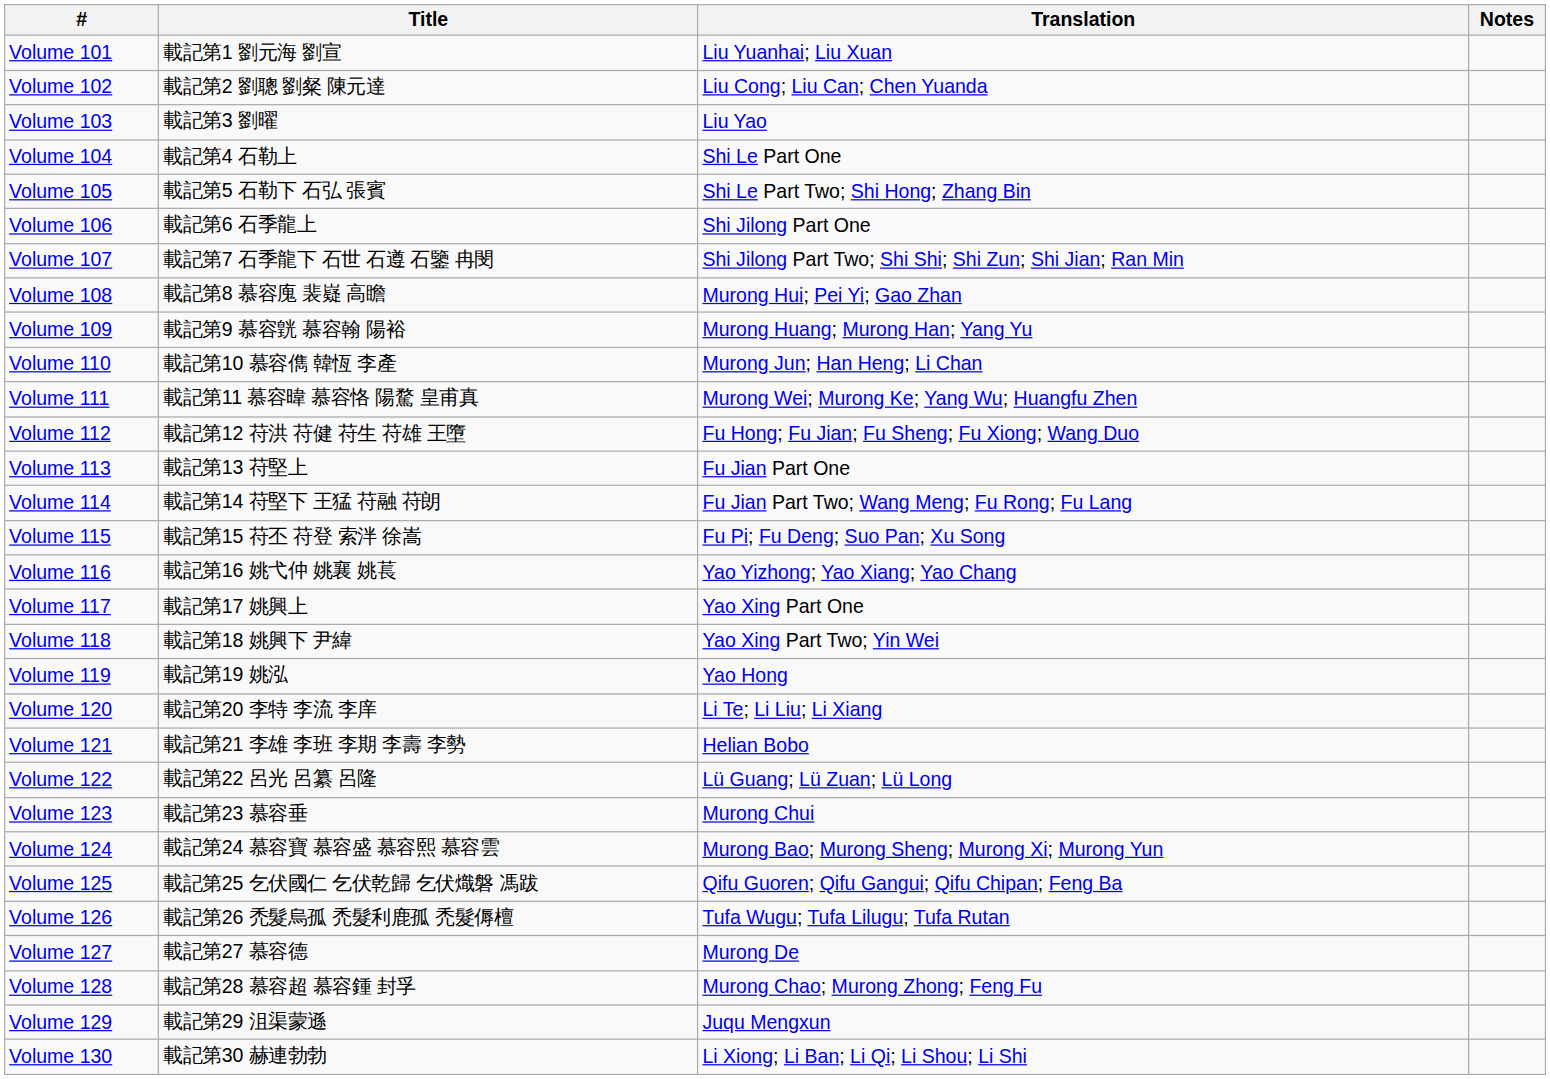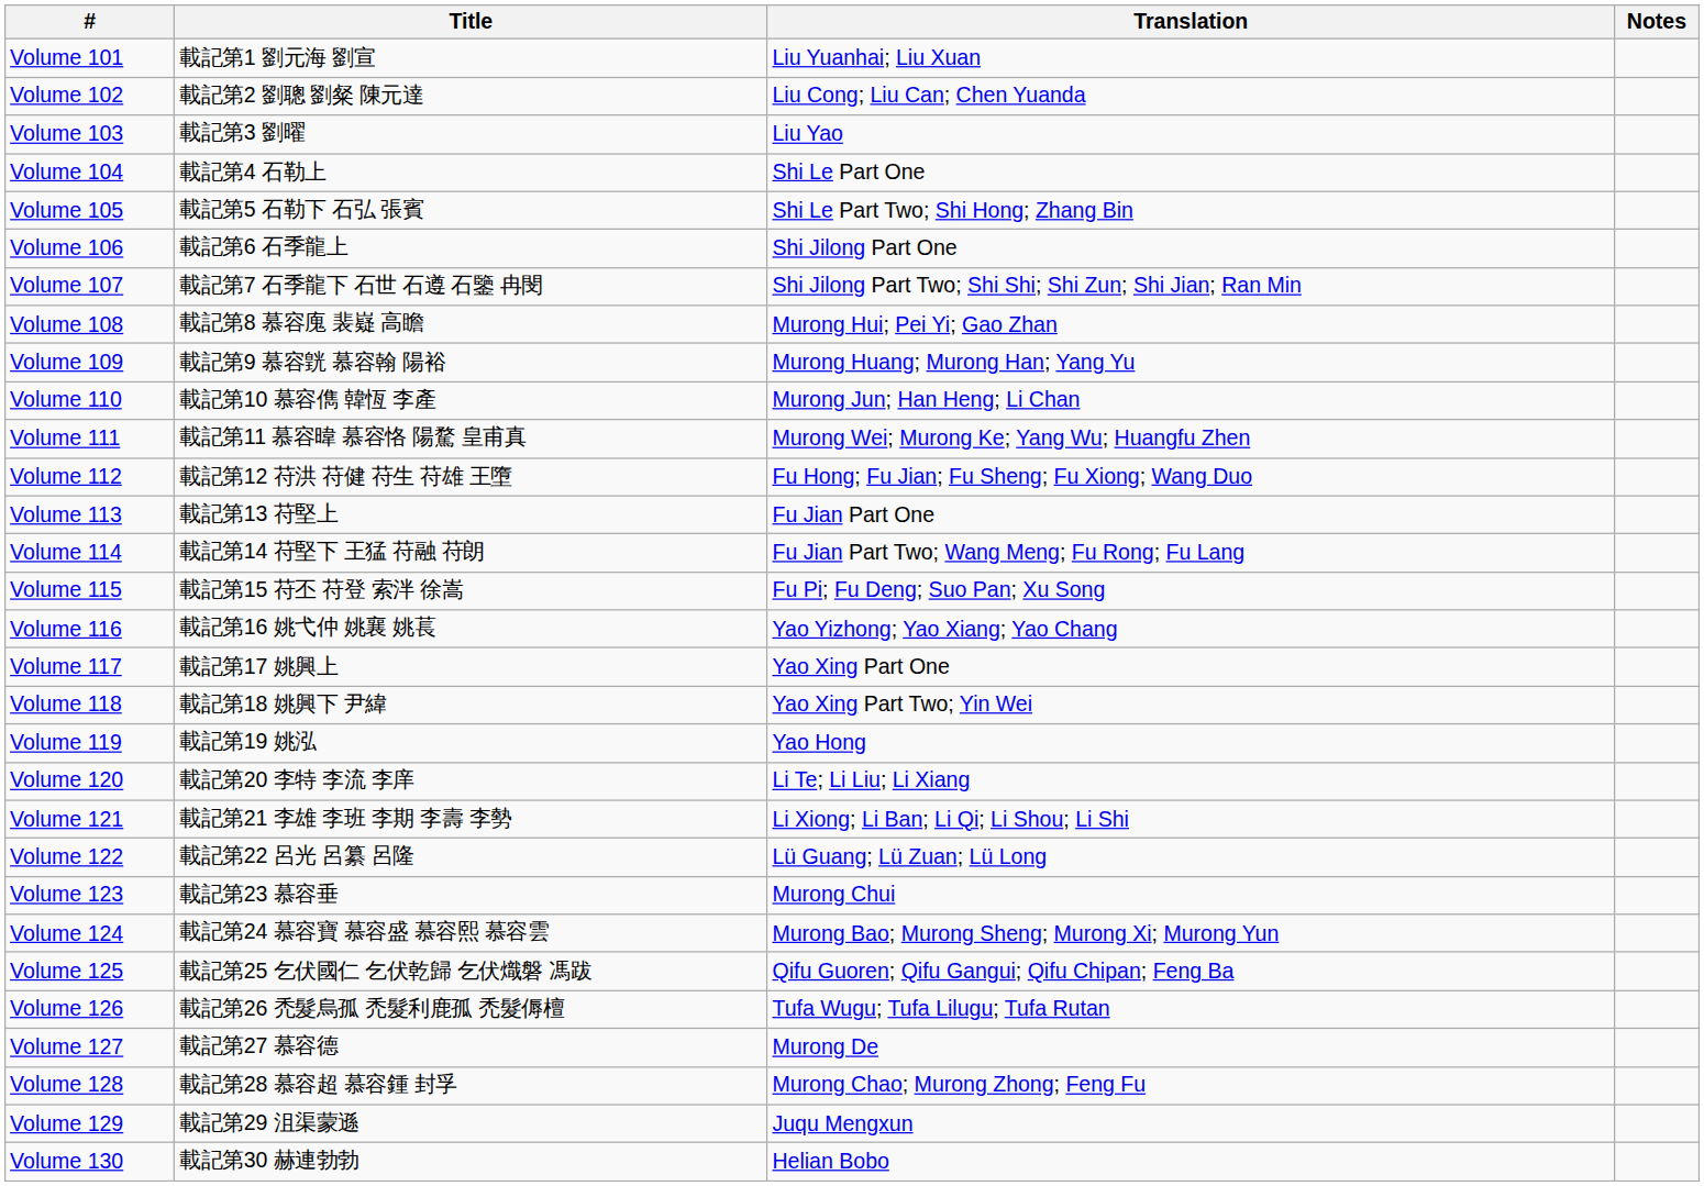Volume 121 | Translation: Helian Bobo -> Li Xiong; Li Ban; Li Qi; Li Shou; Li Shi
Volume 130 | Translation: Li Xiong; Li Ban; Li Qi; Li Shou; Li Shi -> Helian Bobo
